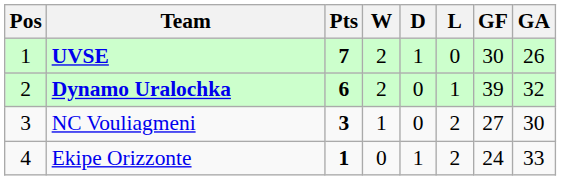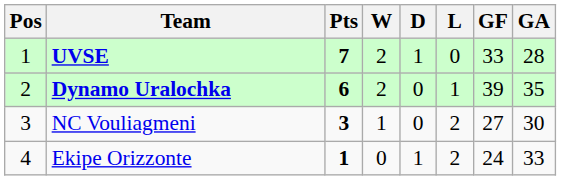UVSE | GF: 30 -> 33
UVSE | GA: 26 -> 28
Dynamo Uralochka | GA: 32 -> 35
